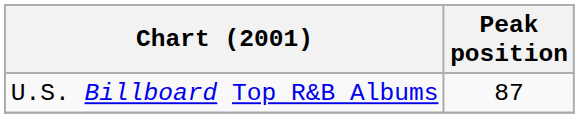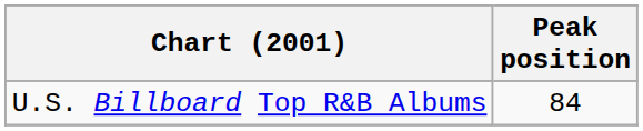U.S. Billboard Top R&B Albums | Peak position: 87 -> 84
